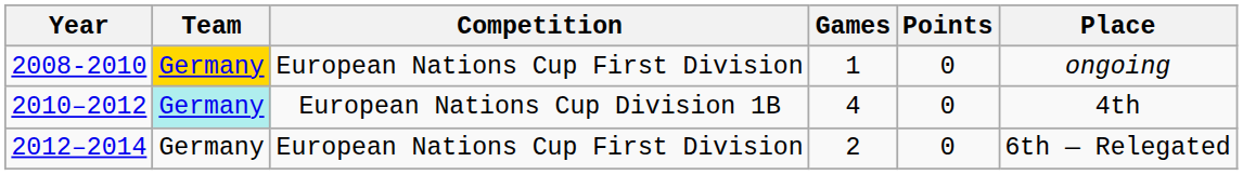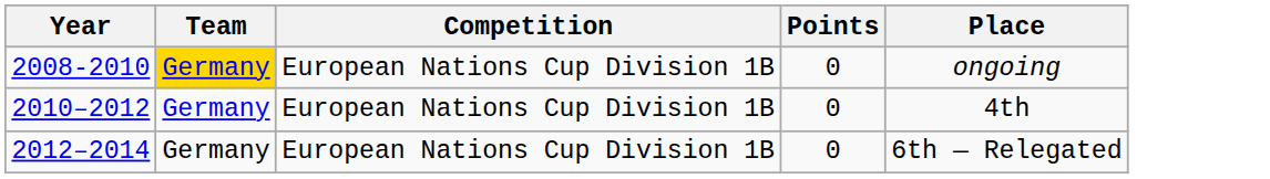- column: Games | 1 | 4 | 2
2008-2010 | Competition: European Nations Cup First Division -> European Nations Cup Division 1B
2010–2012 | Team: paleturquoise background -> no background
2012–2014 | Competition: European Nations Cup First Division -> European Nations Cup Division 1B
